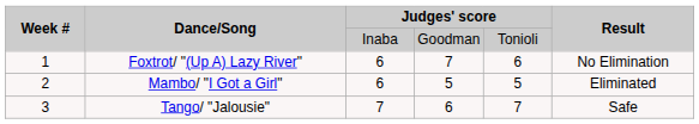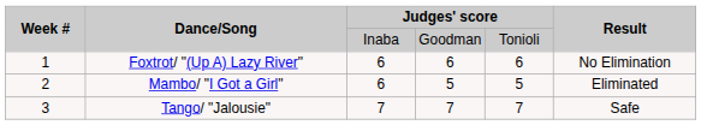Foxtrot/ "(Up A) Lazy River" | column 4: 7 -> 6
Tango/ "Jalousie" | column 4: 6 -> 7
